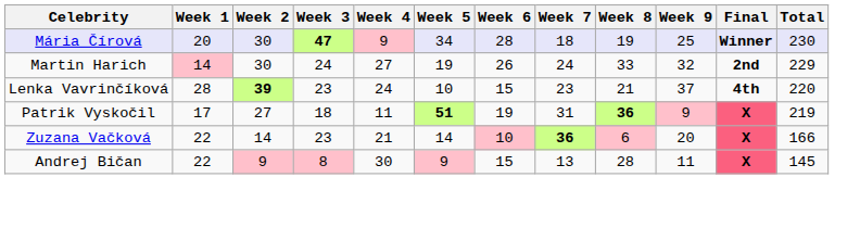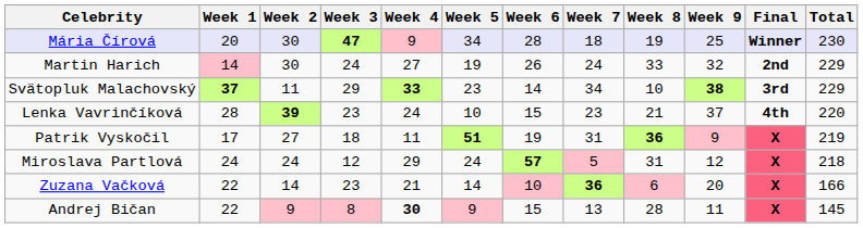+ row: Svätopluk Malachovský | 37 | 11 | 29 | 33 | 23 | 14 | 34 | 10 | 38 | 3rd | 229
+ row: Miroslava Partlová | 24 | 24 | 12 | 29 | 24 | 57 | 5 | 31 | 12 | X | 218
Andrej Bičan | Week 4: normal -> bold
